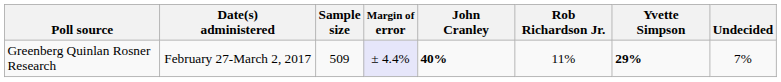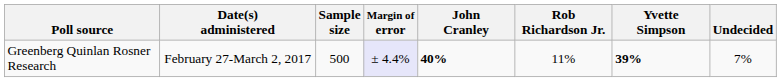Greenberg Quinlan Rosner Research | Sample size: 509 -> 500
Greenberg Quinlan Rosner Research | Yvette Simpson: 29% -> 39%
